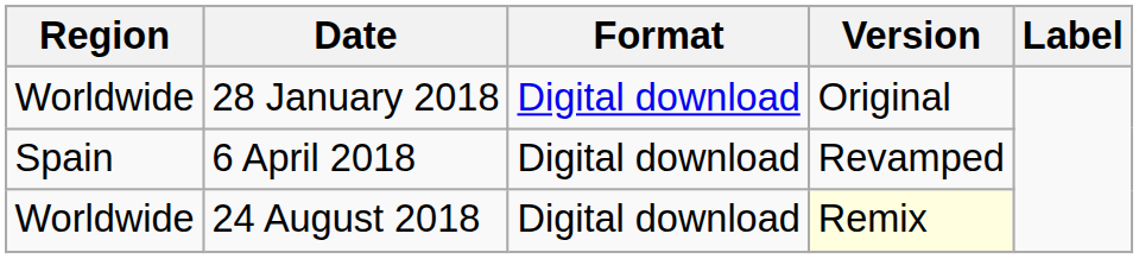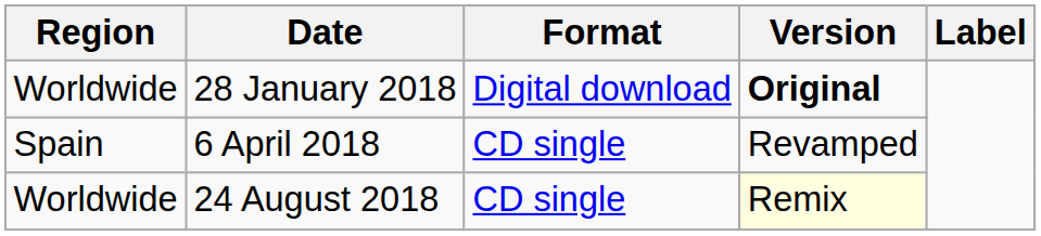28 January 2018 | Version: normal -> bold
Spain / 6 April 2018 | Format: Digital download -> CD single
24 August 2018 | Format: Digital download -> CD single
